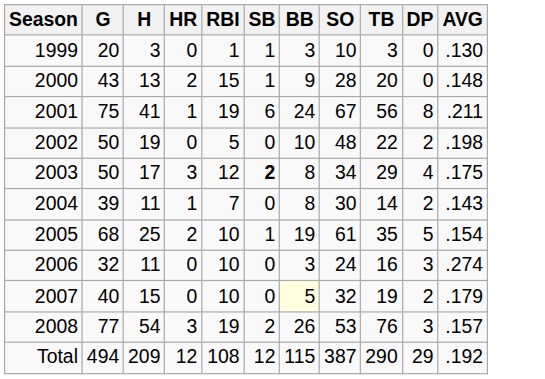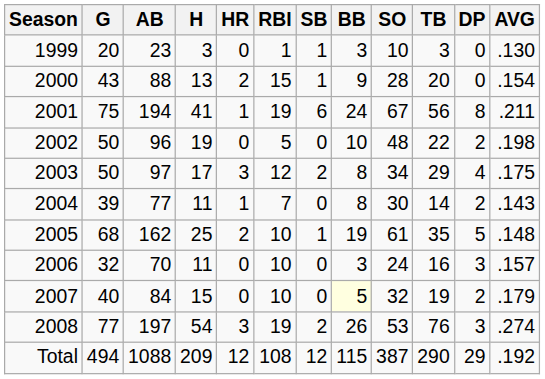+ column: AB | 23 | 88 | 194 | 96 | 97 | 77 | 162 | 70 | 84 | 197 | 1088
2000 | AVG: .148 -> .154
2003 | SB: bold -> normal
2005 | AVG: .154 -> .148
2006 | AVG: .274 -> .157
2008 | AVG: .157 -> .274
